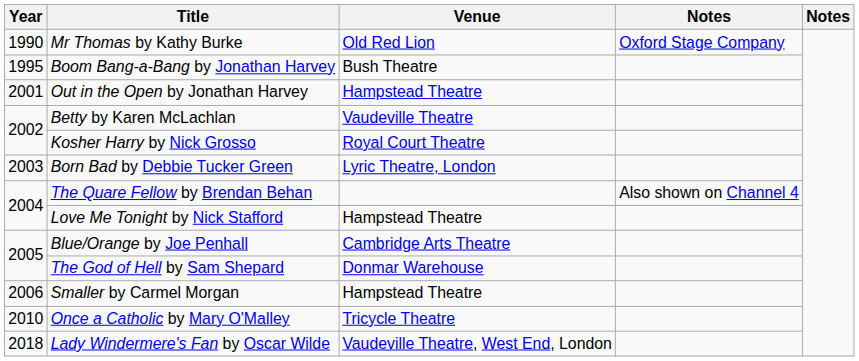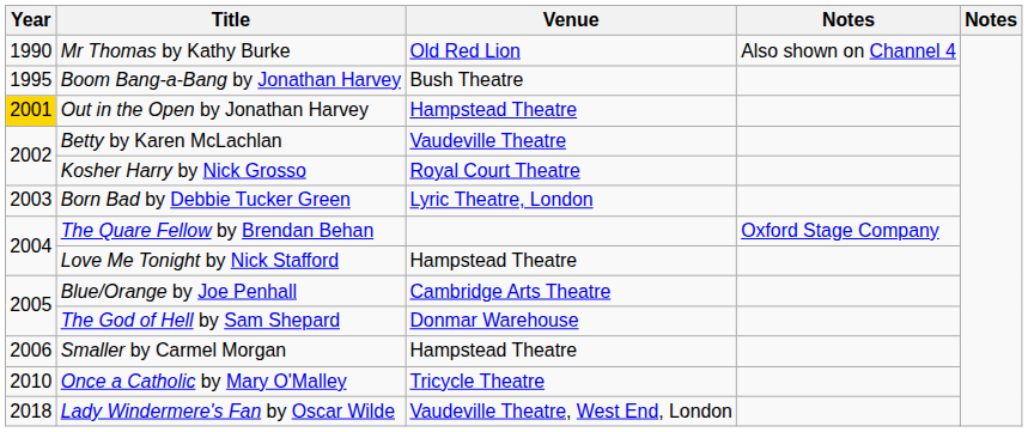Mr Thomas by Kathy Burke | column 4: Oxford Stage Company -> Also shown on Channel 4
Out in the Open by Jonathan Harvey | Year: no background -> gold background
The Quare Fellow by Brendan Behan | column 4: Also shown on Channel 4 -> Oxford Stage Company
